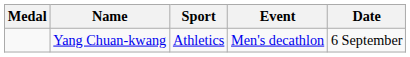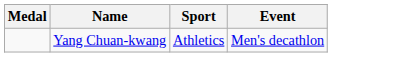- column: Date | 6 September
